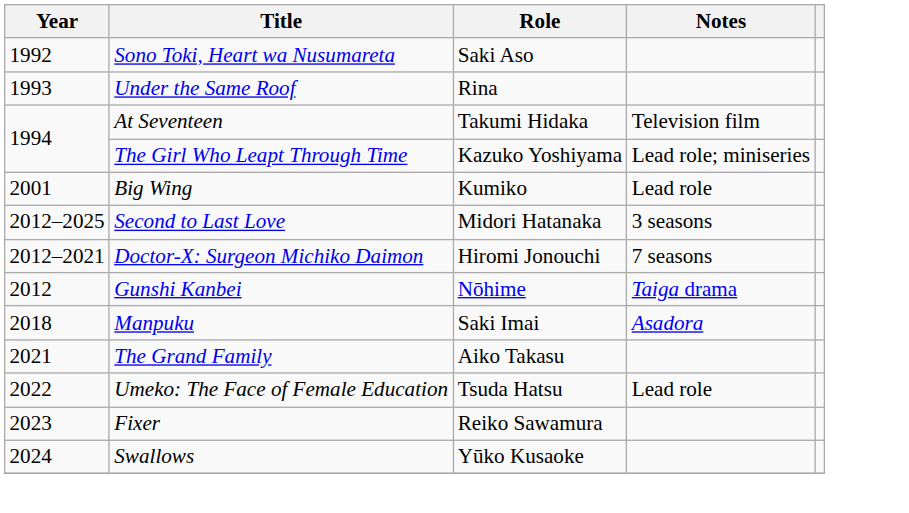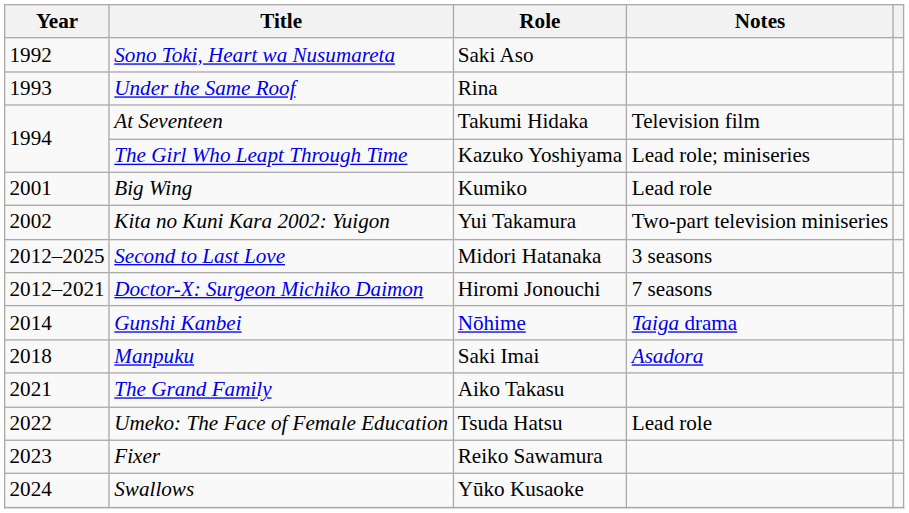+ row: 2002 | Kita no Kuni Kara 2002: Yuigon | Yui Takamura | Two-part television miniseries
Gunshi Kanbei | Year: 2012 -> 2014
